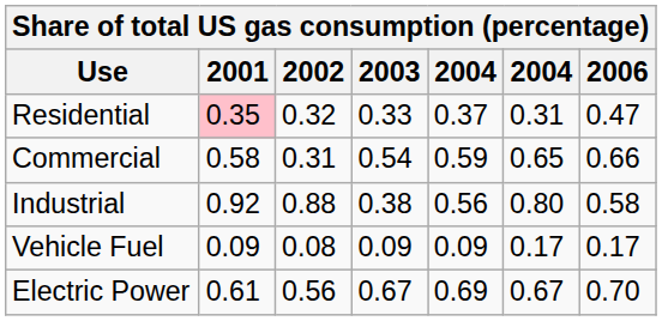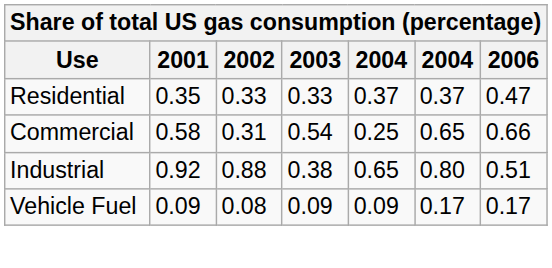Residential | 2001: pink background -> no background
Residential | 2002: 0.32 -> 0.33
Residential | column 6: 0.31 -> 0.37
Commercial | column 5: 0.59 -> 0.25
Industrial | column 5: 0.56 -> 0.65
Industrial | 2006: 0.58 -> 0.51
- row: Electric Power | 0.61 | 0.56 | 0.67 | 0.69 | 0.67 | 0.70
